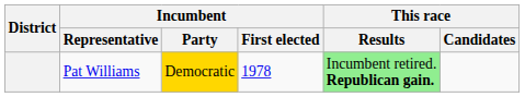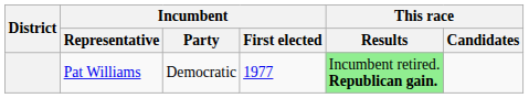Pat Williams | Incumbent / Party: gold background -> no background
Pat Williams | Incumbent / First elected: 1978 -> 1977
